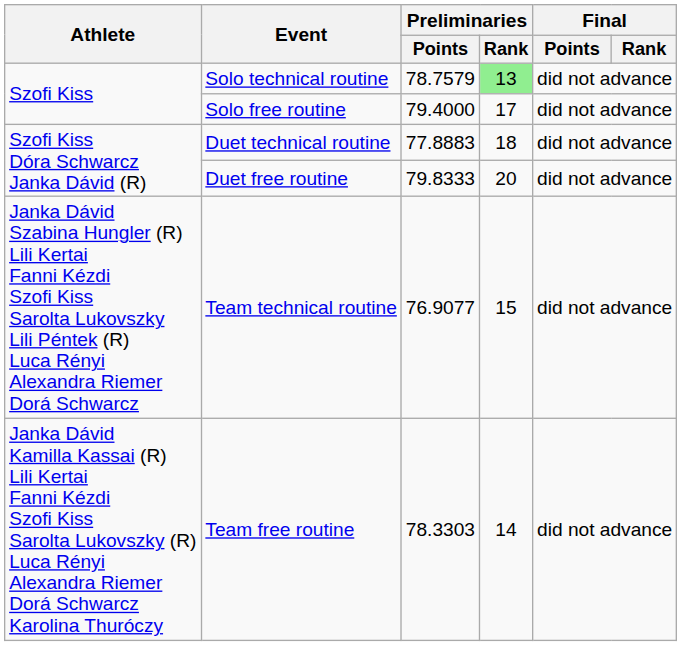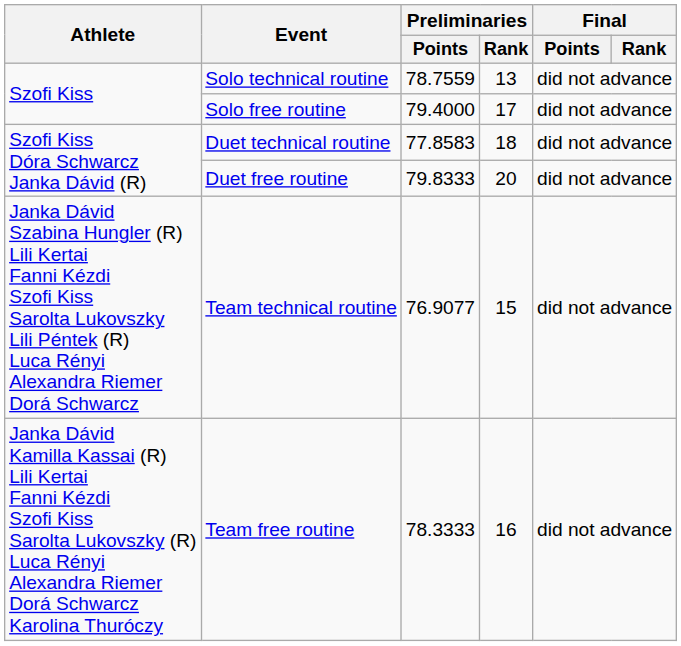Solo technical routine | Preliminaries / Points: 78.7579 -> 78.7559
Solo technical routine | Preliminaries / Rank: lightgreen background -> no background
Duet technical routine | Preliminaries / Points: 77.8883 -> 77.8583
Team free routine | Preliminaries / Points: 78.3303 -> 78.3333
Team free routine | Preliminaries / Rank: 14 -> 16
